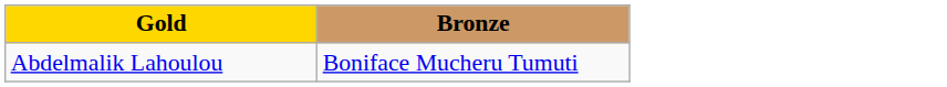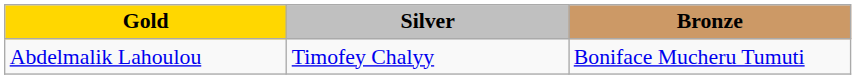+ column: Silver | Timofey Chalyy
